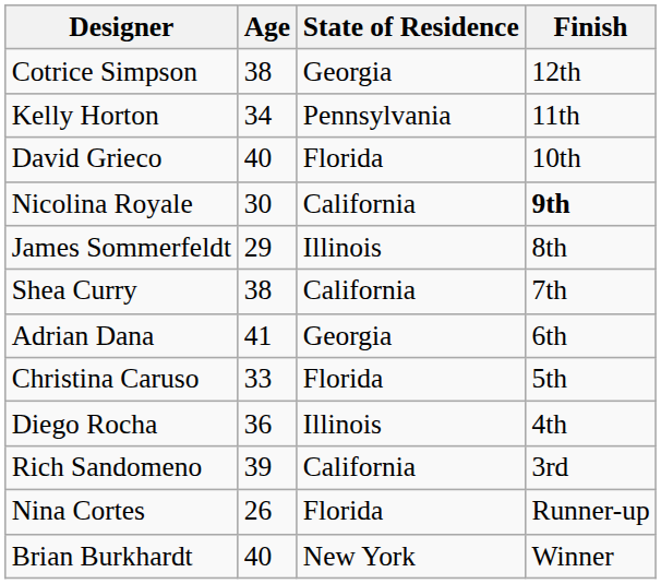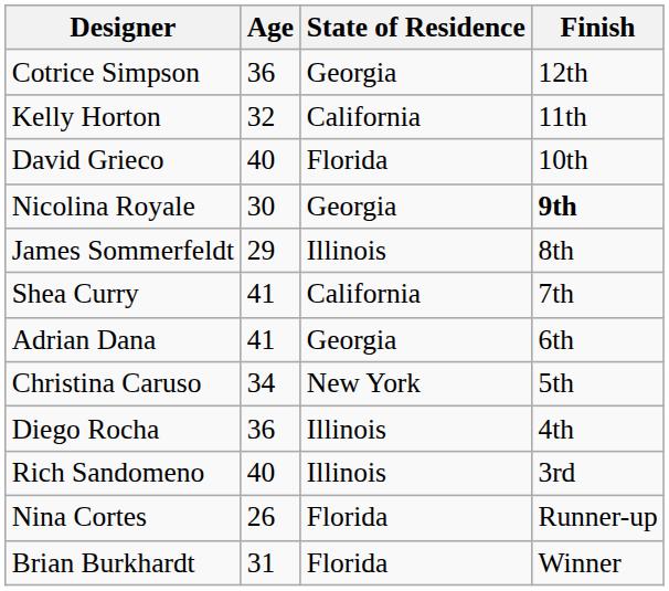Cotrice Simpson | Age: 38 -> 36
Kelly Horton | Age: 34 -> 32
Kelly Horton | State of Residence: Pennsylvania -> California
Nicolina Royale | State of Residence: California -> Georgia
Shea Curry | Age: 38 -> 41
Christina Caruso | Age: 33 -> 34
Christina Caruso | State of Residence: Florida -> New York
Rich Sandomeno | Age: 39 -> 40
Rich Sandomeno | State of Residence: California -> Illinois
Brian Burkhardt | Age: 40 -> 31
Brian Burkhardt | State of Residence: New York -> Florida
